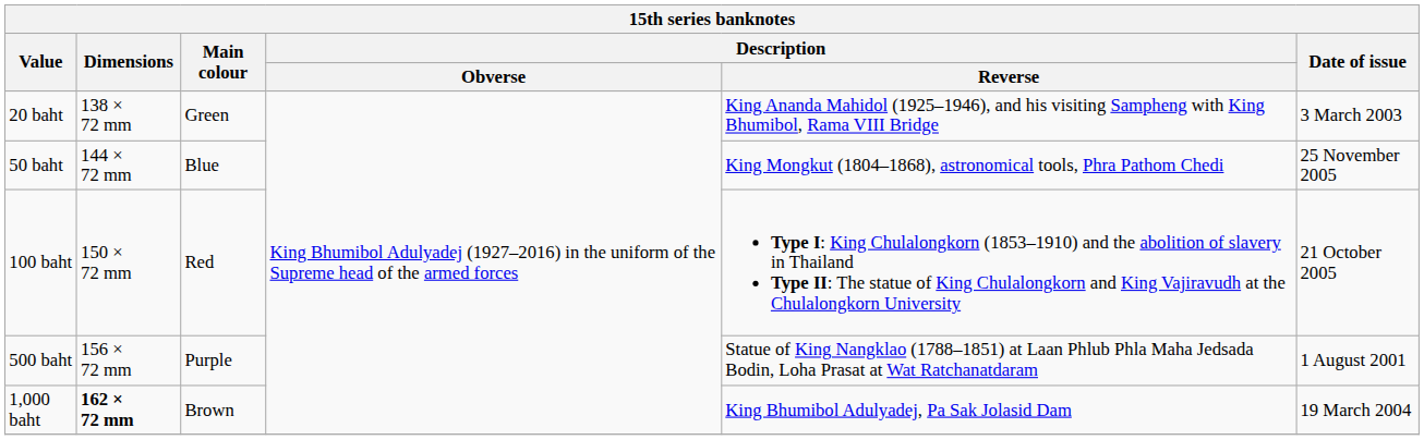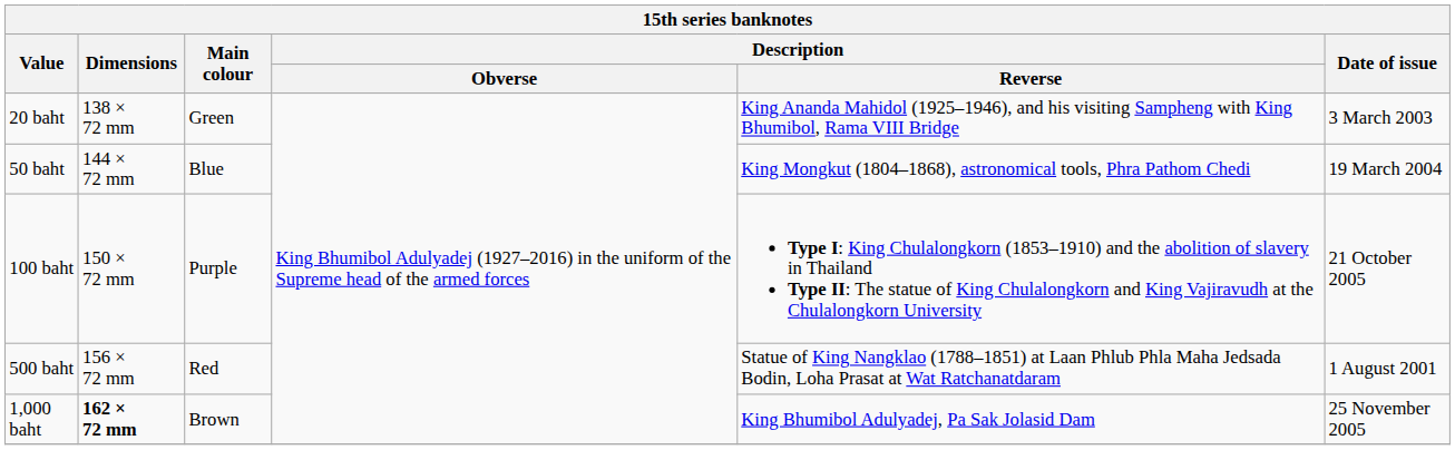50 baht | Date of issue: 25 November 2005 -> 19 March 2004
100 baht | Main colour: Red -> Purple
500 baht | Main colour: Purple -> Red
1,000 baht | Date of issue: 19 March 2004 -> 25 November 2005
